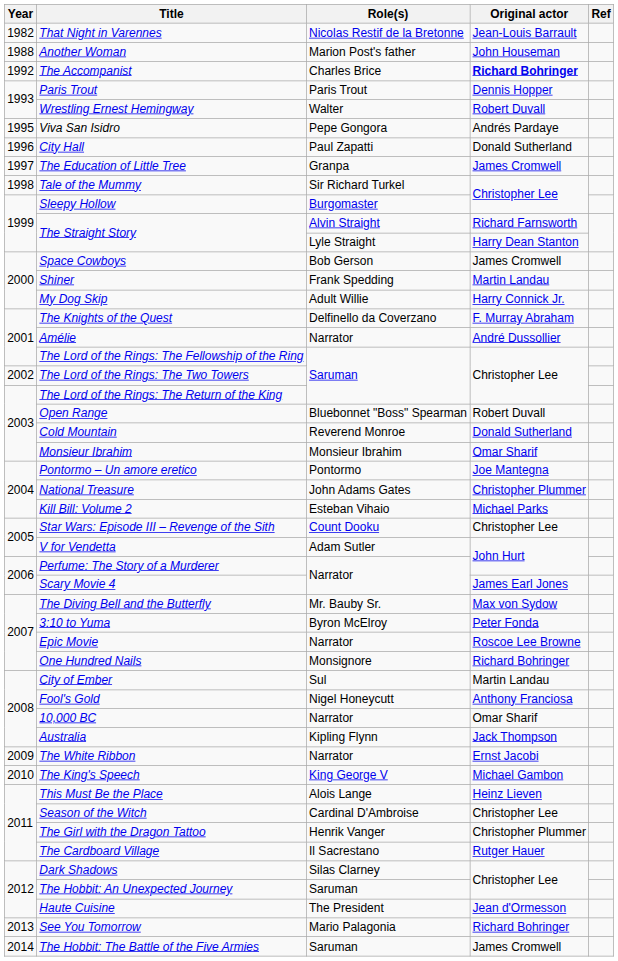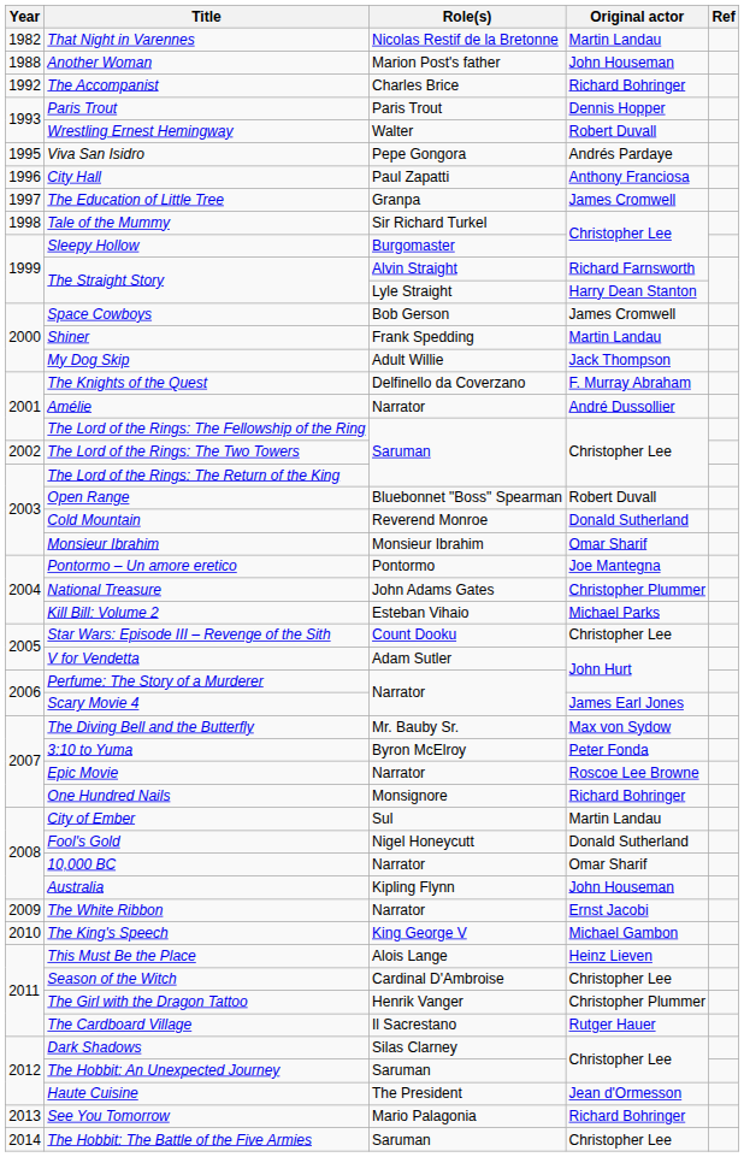That Night in Varennes | Original actor: Jean-Louis Barrault -> Martin Landau
The Accompanist | Original actor: bold -> normal
City Hall | Original actor: Donald Sutherland -> Anthony Franciosa
My Dog Skip | Original actor: Harry Connick Jr. -> Jack Thompson
Fool's Gold | Original actor: Anthony Franciosa -> Donald Sutherland
Australia | Original actor: Jack Thompson -> John Houseman
The Hobbit: The Battle of the Five Armies | Original actor: James Cromwell -> Christopher Lee
